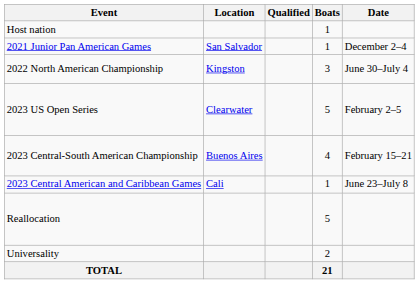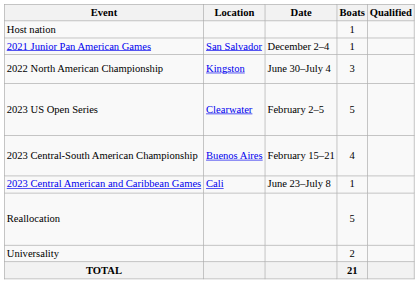columns swapped: Date <-> Qualified
